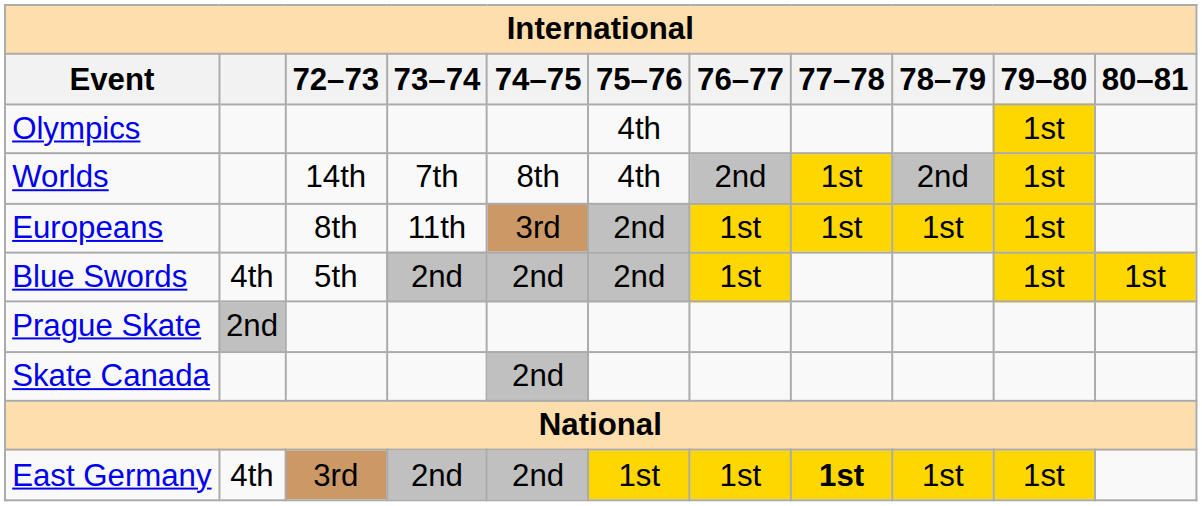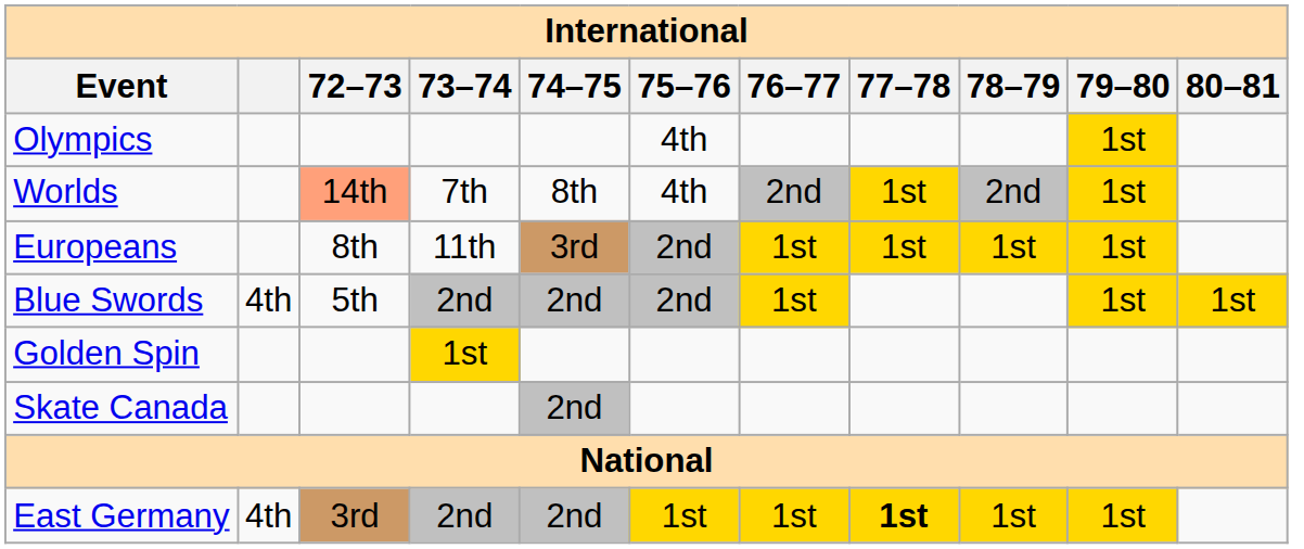Worlds | 72–73: no background -> lightsalmon background
- row: Prague Skate | 2nd
+ row: Golden Spin | 1st
